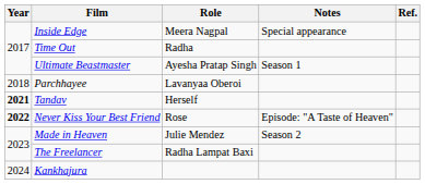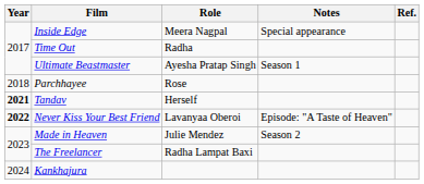Parchhayee | Role: Lavanyaa Oberoi -> Rose
Never Kiss Your Best Friend | Role: Rose -> Lavanyaa Oberoi
